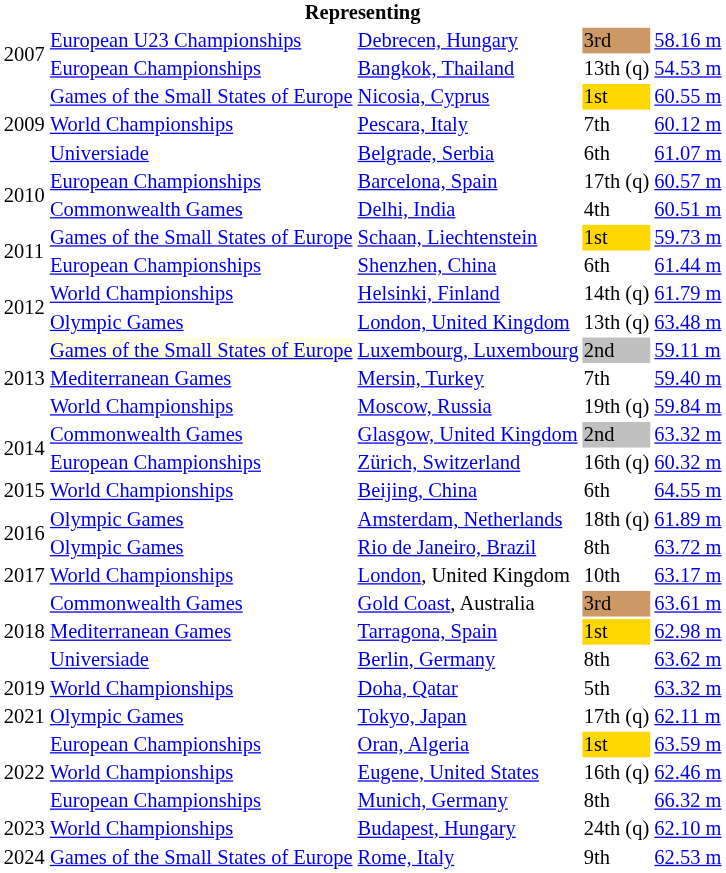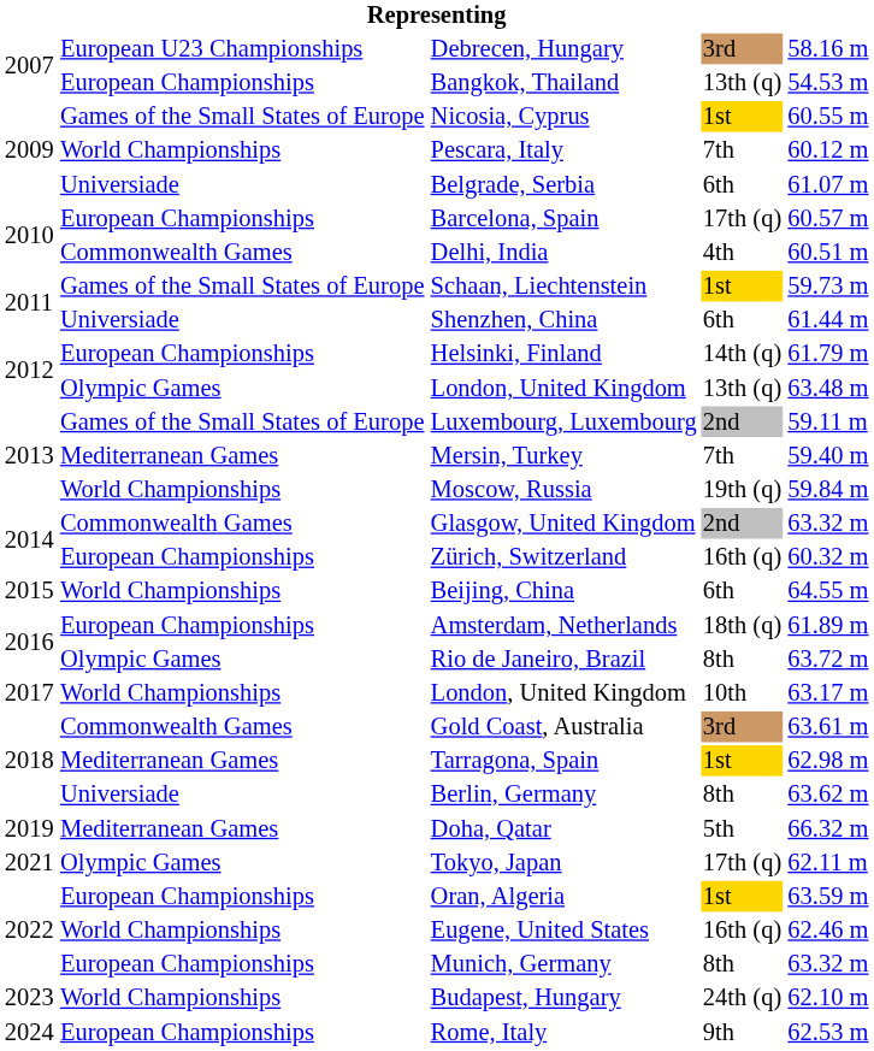Shenzhen, China | column 2: European Championships -> Universiade
Helsinki, Finland | column 2: World Championships -> European Championships
Luxembourg, Luxembourg | column 2: lightyellow background -> no background
Amsterdam, Netherlands | column 2: Olympic Games -> European Championships
Doha, Qatar | column 2: World Championships -> Mediterranean Games
Doha, Qatar | column 5: 63.32 m -> 66.32 m
Munich, Germany | column 5: 66.32 m -> 63.32 m
Rome, Italy | column 2: Games of the Small States of Europe -> European Championships
